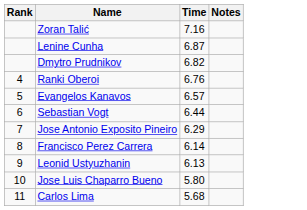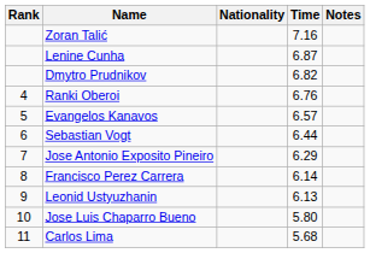+ column: Nationality
